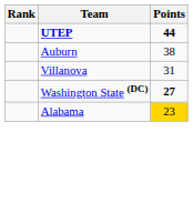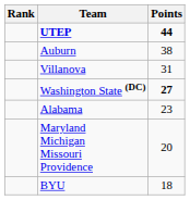Alabama | Points: gold background -> no background
+ row: Maryland Michigan Missouri Providence | 20
+ row: BYU | 18
